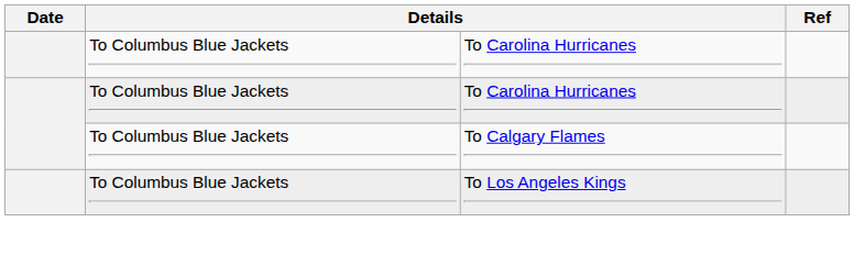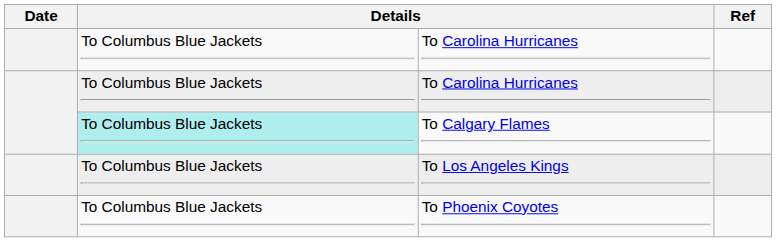To Calgary Flames | column 2: no background -> paleturquoise background
+ row: To Columbus Blue Jackets | To Phoenix Coyotes
